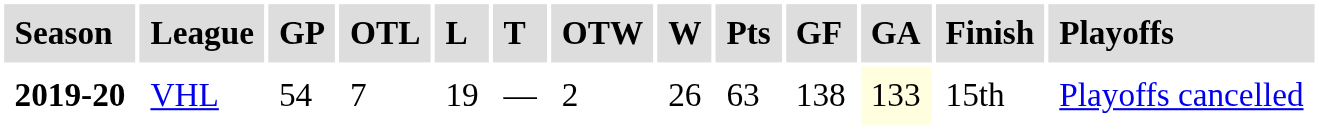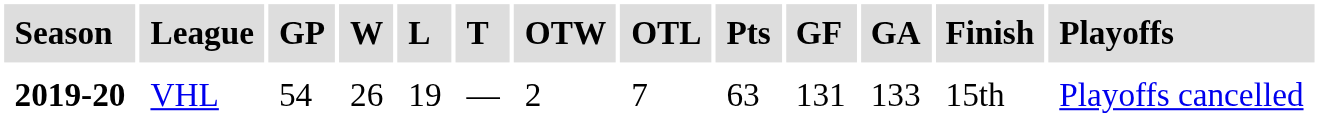columns swapped: W <-> OTL
VHL | GF: 138 -> 131
VHL | GA: lightyellow background -> no background
